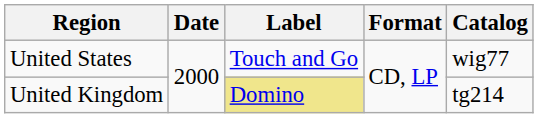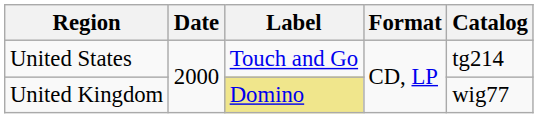United States | Catalog: wig77 -> tg214
United Kingdom | Catalog: tg214 -> wig77
